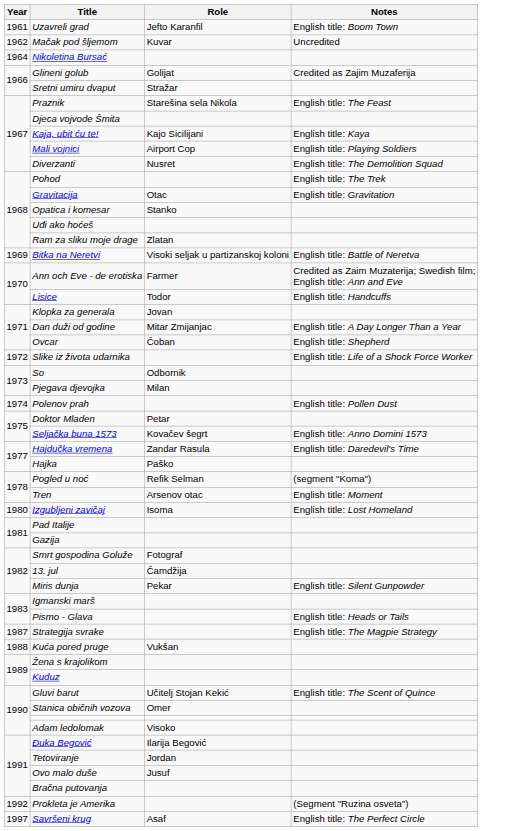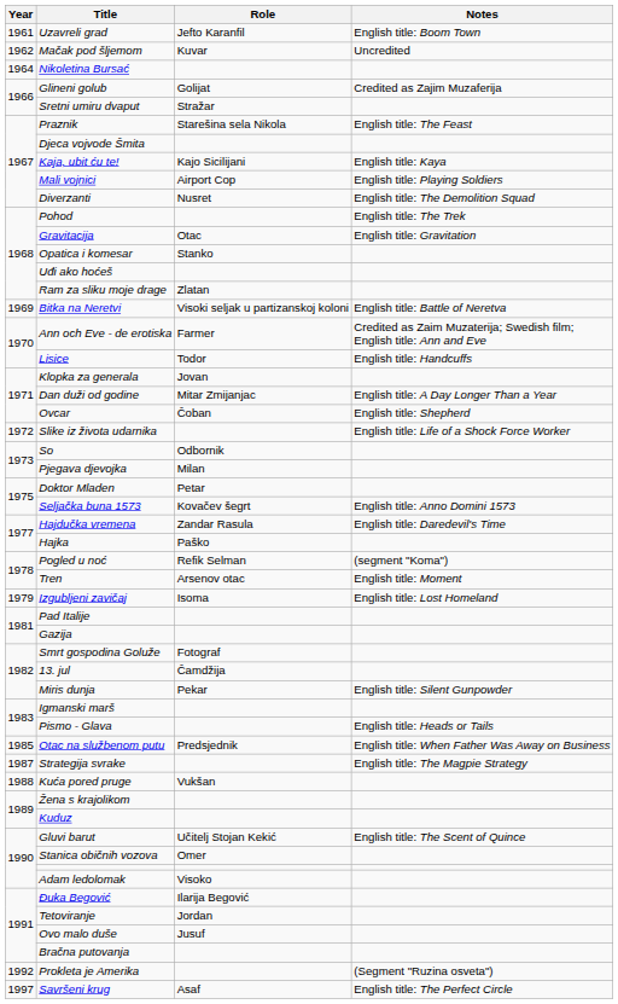- row: 1974 | Polenov prah | English title: Pollen Dust
Izgubljeni zavičaj | Year: 1980 -> 1979
+ row: 1985 | Otac na službenom putu | Predsjednik | English title: When Father Was Away on Business
